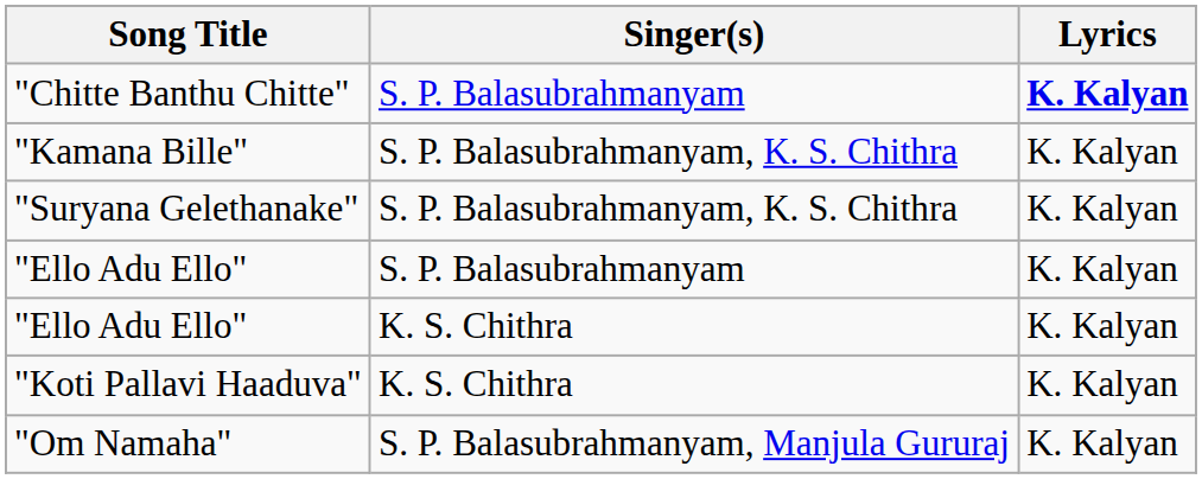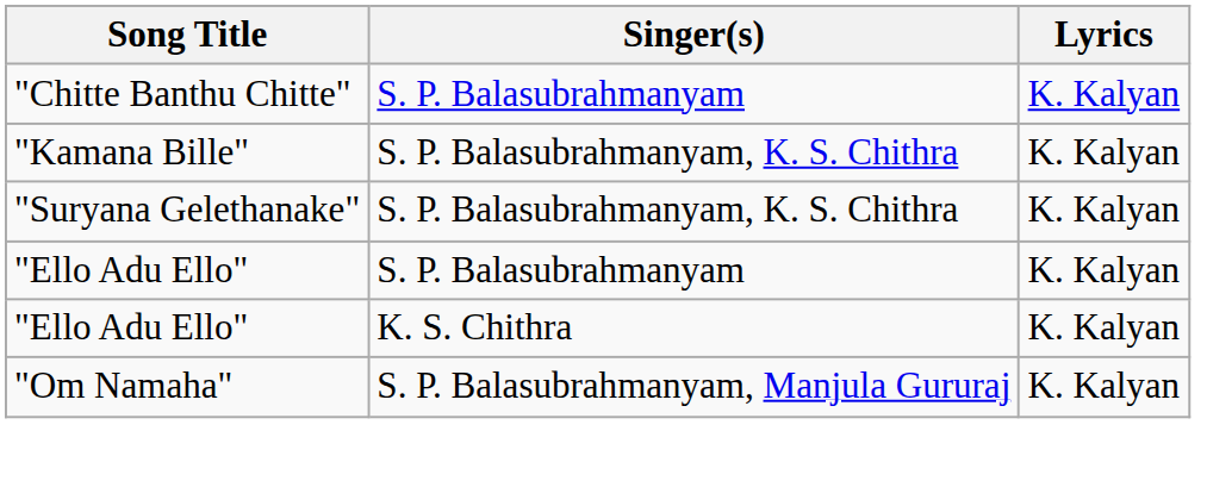"Chitte Banthu Chitte" | Lyrics: bold -> normal
- row: "Koti Pallavi Haaduva" | K. S. Chithra | K. Kalyan
